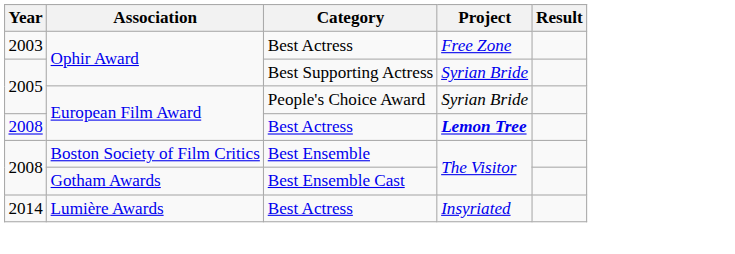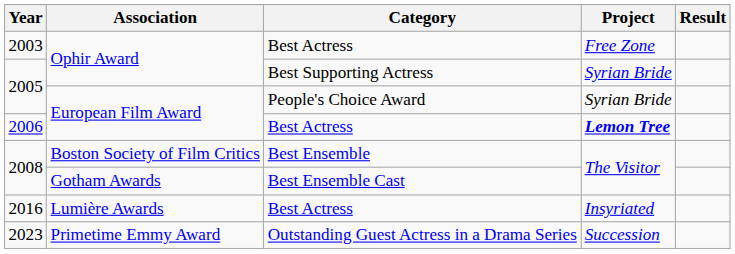European Film Award / Best Actress | Year: 2008 -> 2006
Lumière Awards | Year: 2014 -> 2016
+ row: 2023 | Primetime Emmy Award | Outstanding Guest Actress in a Drama Series | Succession
